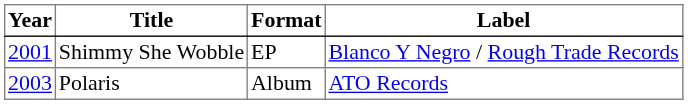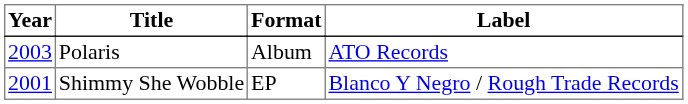rows swapped: Polaris <-> Shimmy She Wobble
